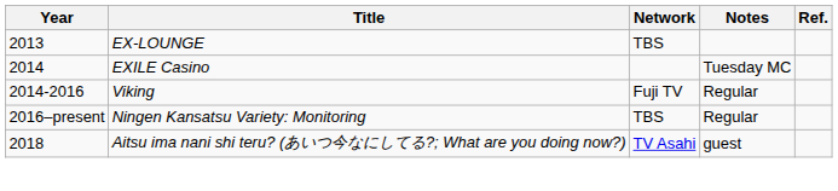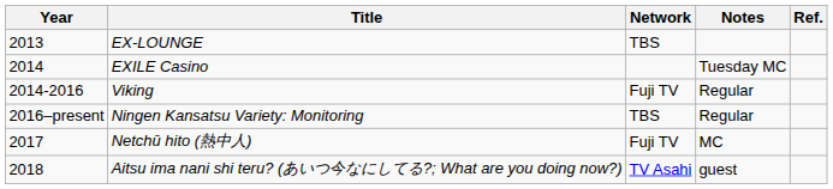+ row: 2017 | Netchū hito (熱中人) | Fuji TV | MC
